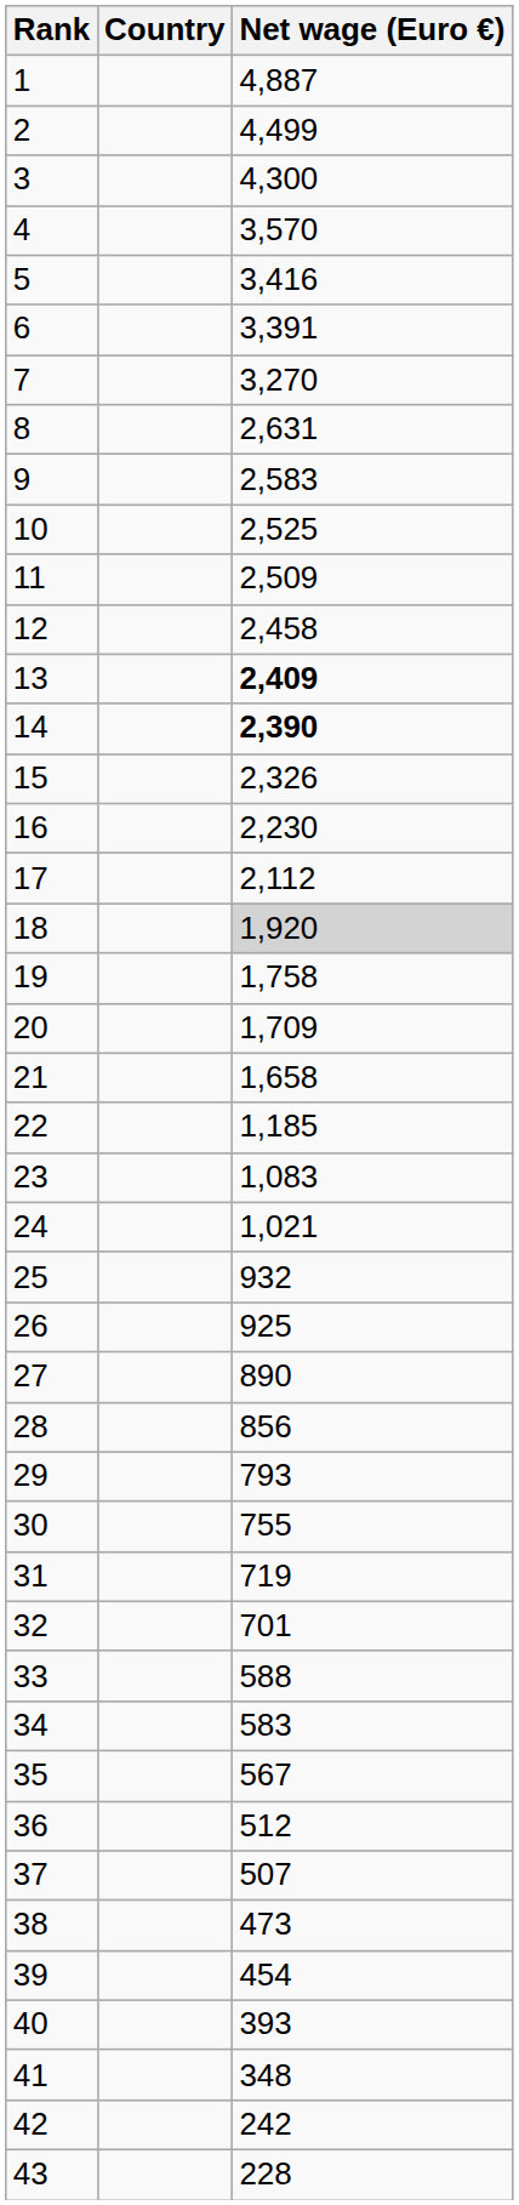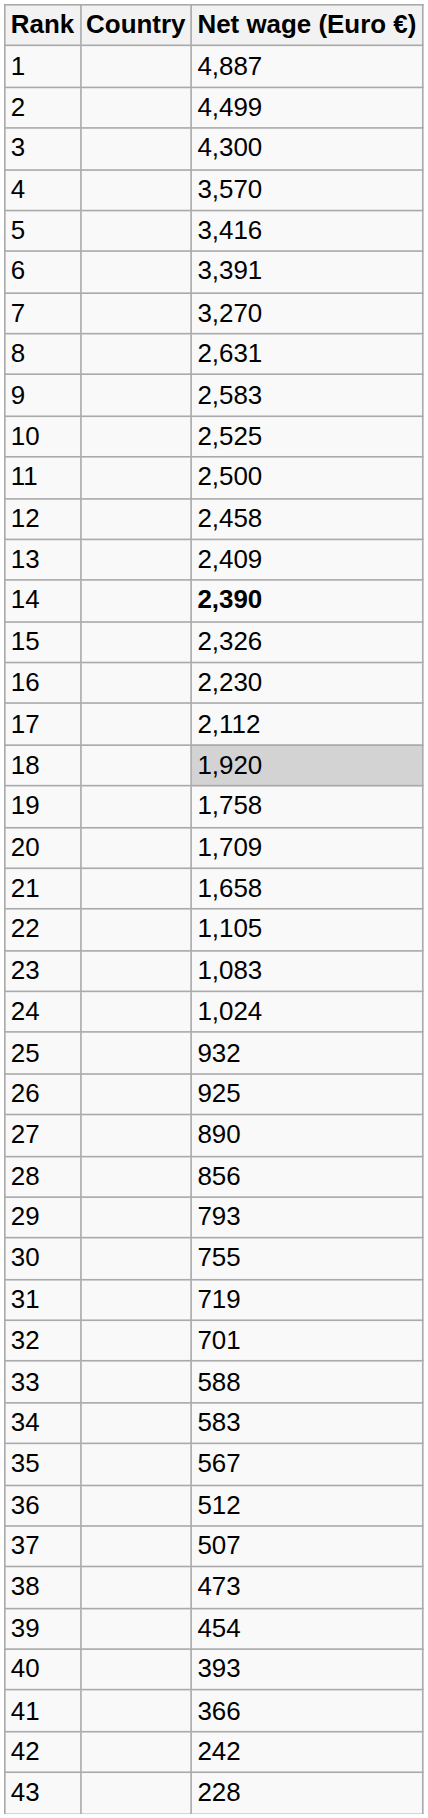11 | Net wage (Euro €): 2,509 -> 2,500
13 | Net wage (Euro €): bold -> normal
22 | Net wage (Euro €): 1,185 -> 1,105
24 | Net wage (Euro €): 1,021 -> 1,024
41 | Net wage (Euro €): 348 -> 366
